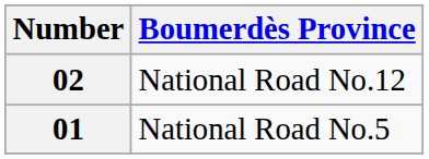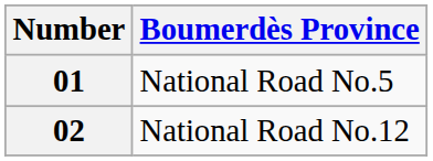rows swapped: 01 <-> 02
